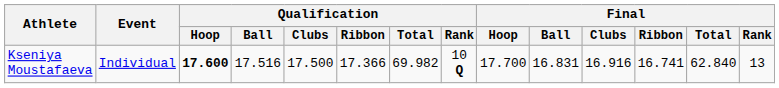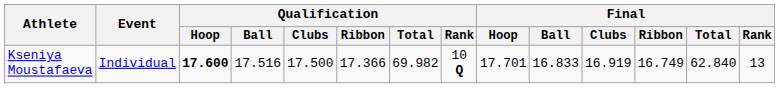Kseniya Moustafaeva | Final / Hoop: 17.700 -> 17.701
Kseniya Moustafaeva | Final / Ball: 16.831 -> 16.833
Kseniya Moustafaeva | Final / Clubs: 16.916 -> 16.919
Kseniya Moustafaeva | Final / Ribbon: 16.741 -> 16.749
